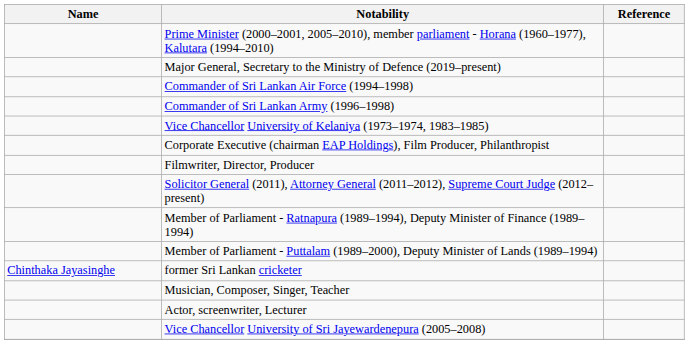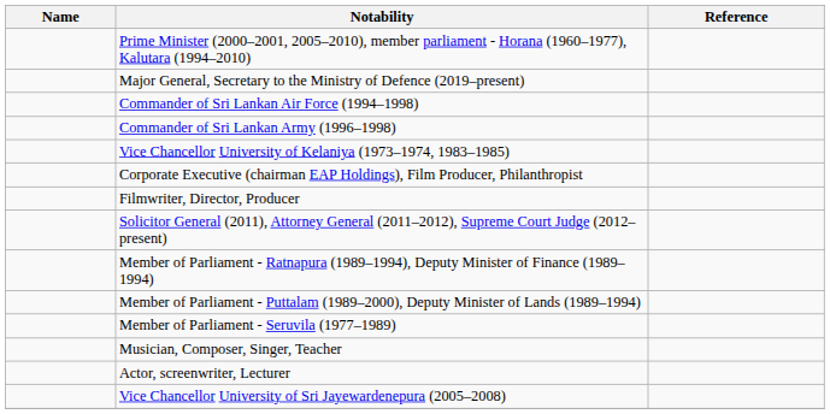+ row: Member of Parliament - Seruvila (1977–1989)
- row: Chinthaka Jayasinghe | former Sri Lankan cricketer
